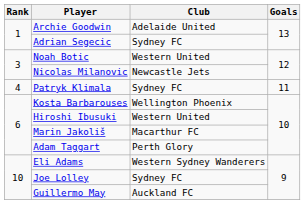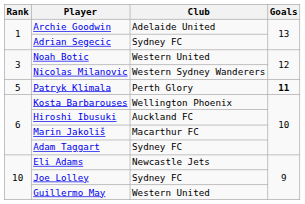Nicolas Milanovic | Club: Newcastle Jets -> Western Sydney Wanderers
Patryk Klimala | Rank: 4 -> 5
Patryk Klimala | Club: Sydney FC -> Perth Glory
Patryk Klimala | Goals: normal -> bold
Hiroshi Ibusuki | Club: Western United -> Auckland FC
Adam Taggart | Club: Perth Glory -> Sydney FC
Eli Adams | Club: Western Sydney Wanderers -> Newcastle Jets
Guillermo May | Club: Auckland FC -> Western United
